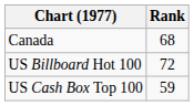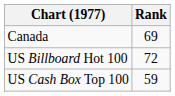Canada | Rank: 68 -> 69
